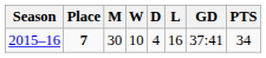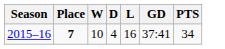- column: M | 30
